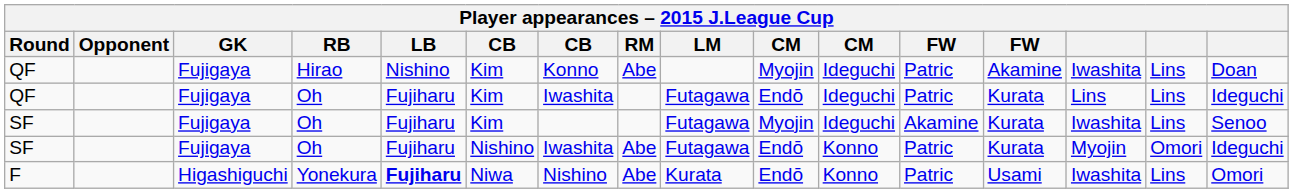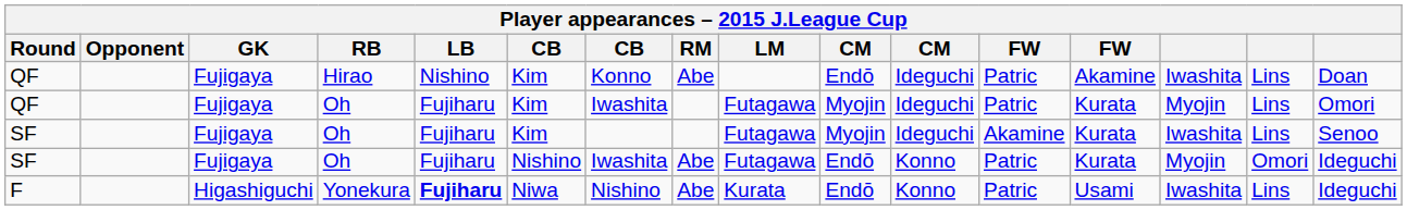QF / Hirao | column 10: Myojin -> Endō
QF / Oh | column 10: Endō -> Myojin
QF / Oh | column 14: Lins -> Myojin
QF / Oh | column 16: Ideguchi -> Omori
F | column 16: Omori -> Ideguchi
